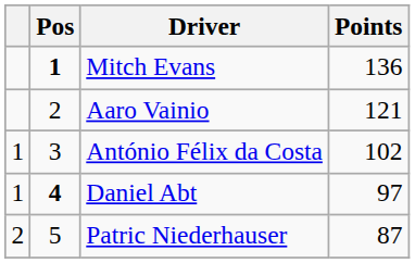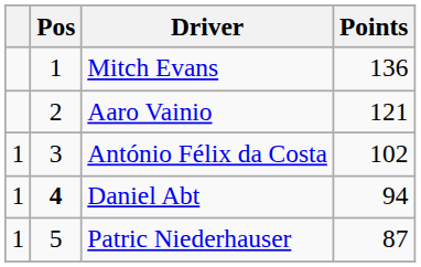Mitch Evans | Pos: bold -> normal
Daniel Abt | Points: 97 -> 94
Patric Niederhauser | column 1: 2 -> 1
